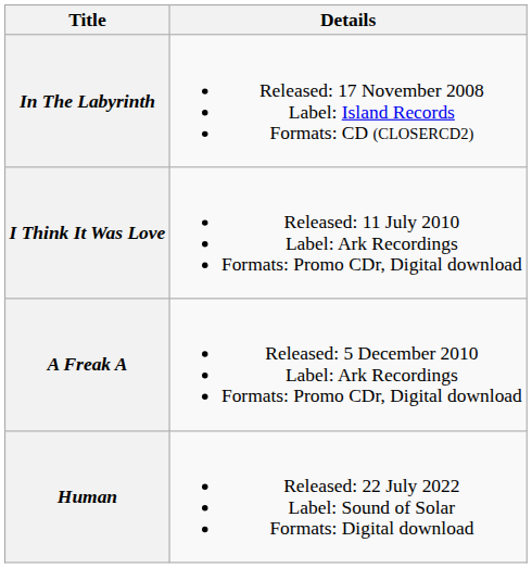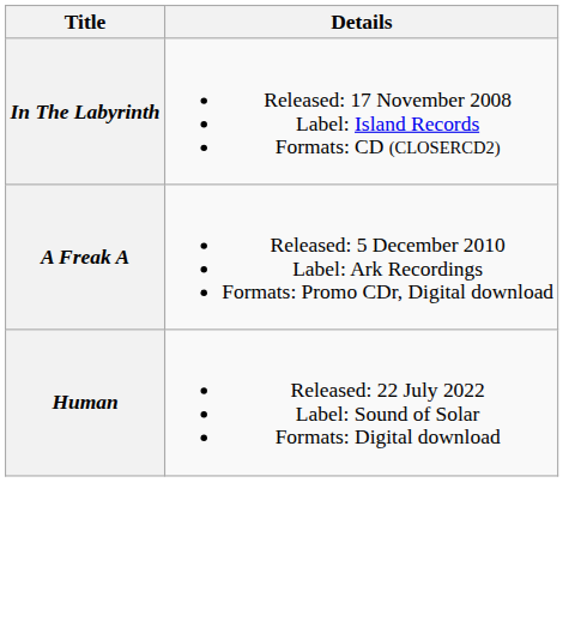- row: I Think It Was Love | Released: 11 July 2010 Label: Ark Recordings Formats: Promo CDr, Digital download
